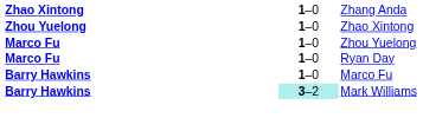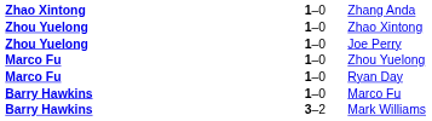+ row: Zhou Yuelong | 1–0 | Joe Perry
Mark Williams | column 2: paleturquoise background -> no background
